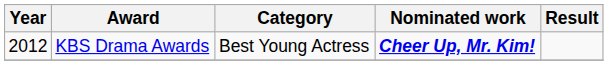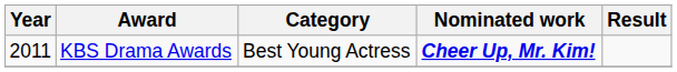KBS Drama Awards | Year: 2012 -> 2011
